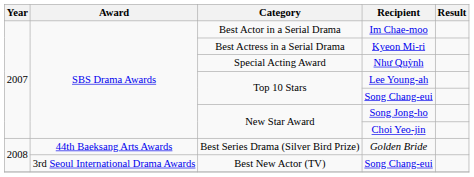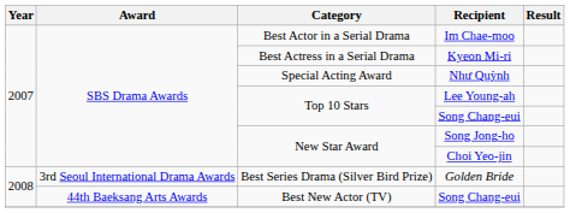Golden Bride | Award: 44th Baeksang Arts Awards -> 3rd Seoul International Drama Awards
Best New Actor (TV) / Song Chang-eui | Award: 3rd Seoul International Drama Awards -> 44th Baeksang Arts Awards
